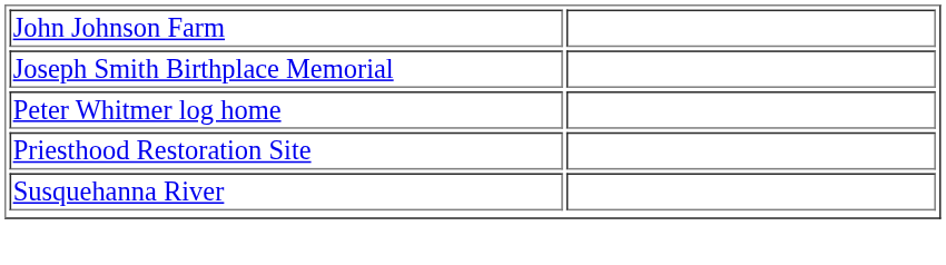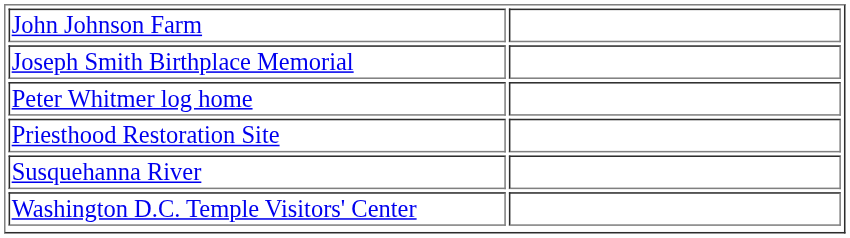+ row: Washington D.C. Temple Visitors' Center
